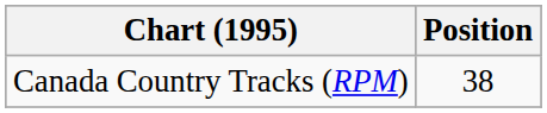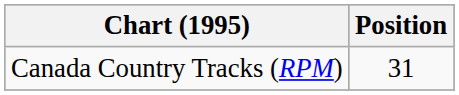Canada Country Tracks (RPM) | Position: 38 -> 31
